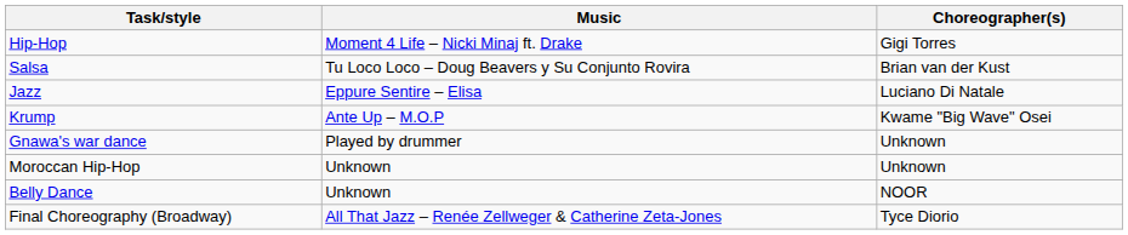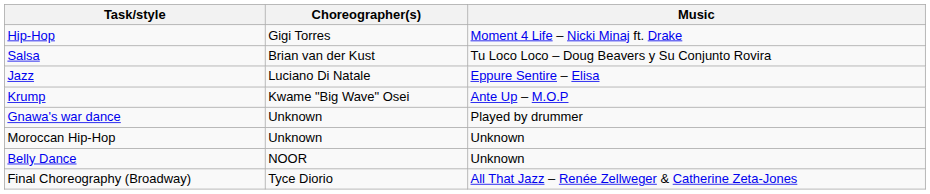columns swapped: Music <-> Choreographer(s)
